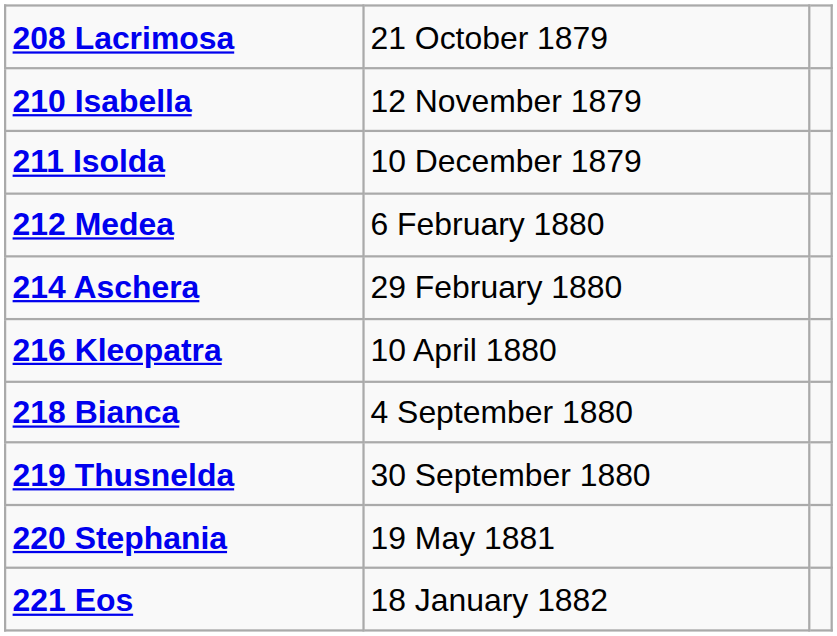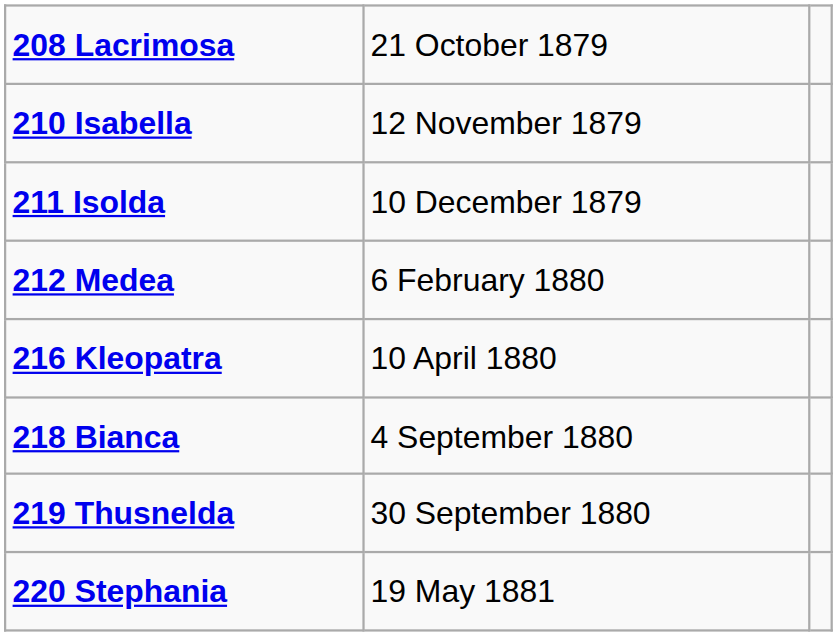- row: 214 Aschera | 29 February 1880
- row: 221 Eos | 18 January 1882
